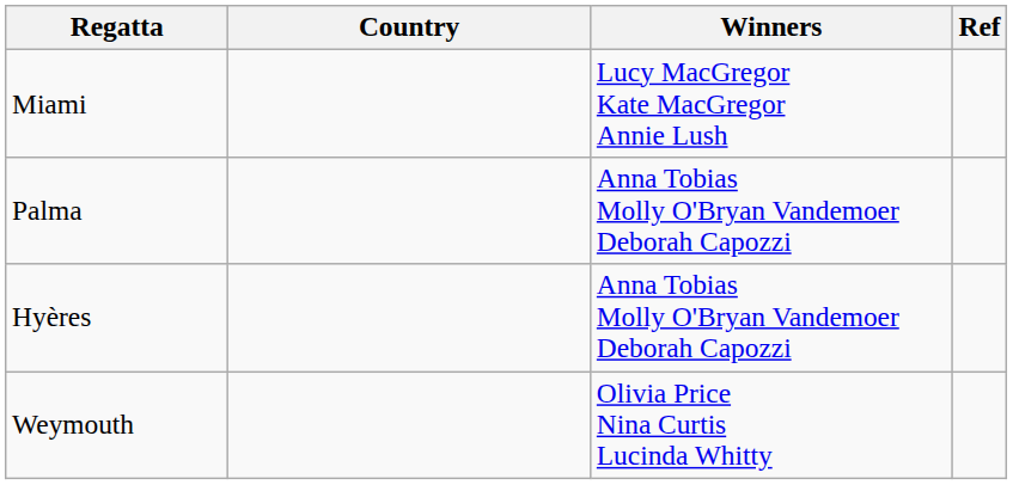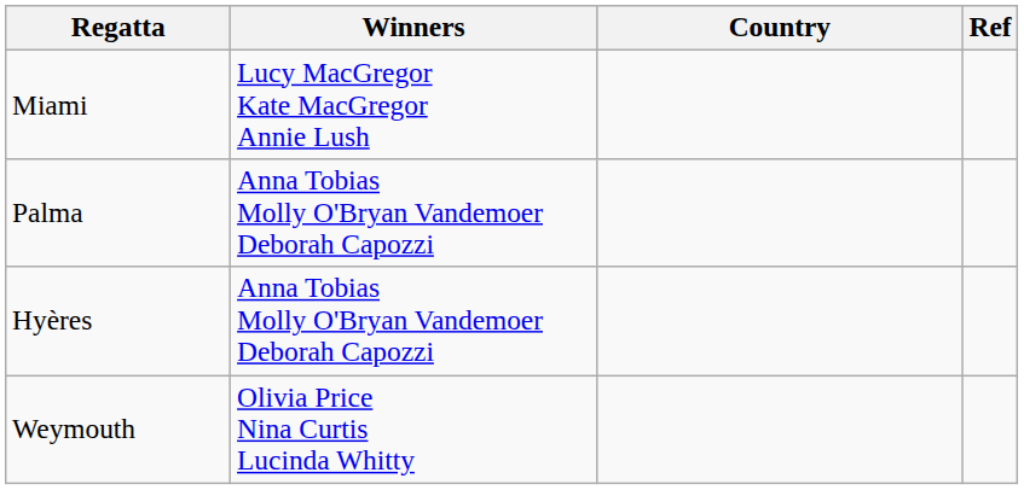columns swapped: Winners <-> Country
